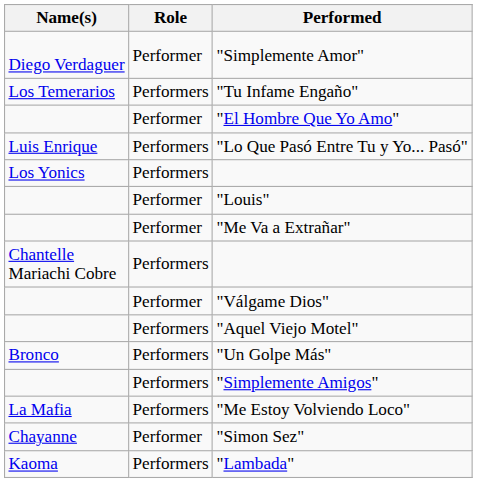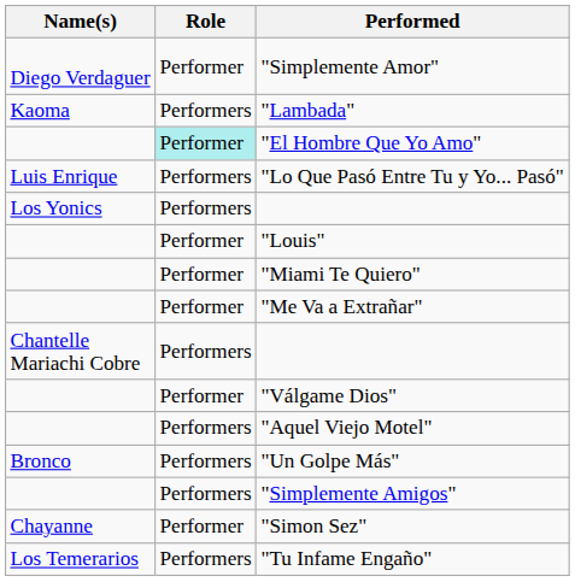rows swapped: "Tu Infame Engaño" <-> "Lambada"
"El Hombre Que Yo Amo" | Role: no background -> paleturquoise background
+ row: Performer | "Miami Te Quiero"
- row: La Mafia | Performers | "Me Estoy Volviendo Loco"
